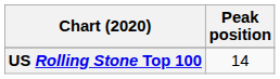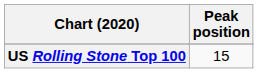US Rolling Stone Top 100 | Peak position: 14 -> 15
